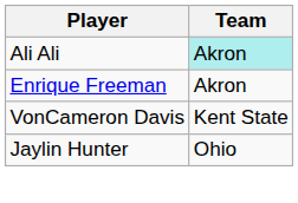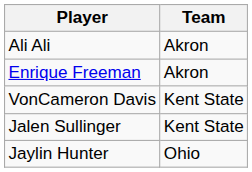Ali Ali | Team: paleturquoise background -> no background
+ row: Jalen Sullinger | Kent State
